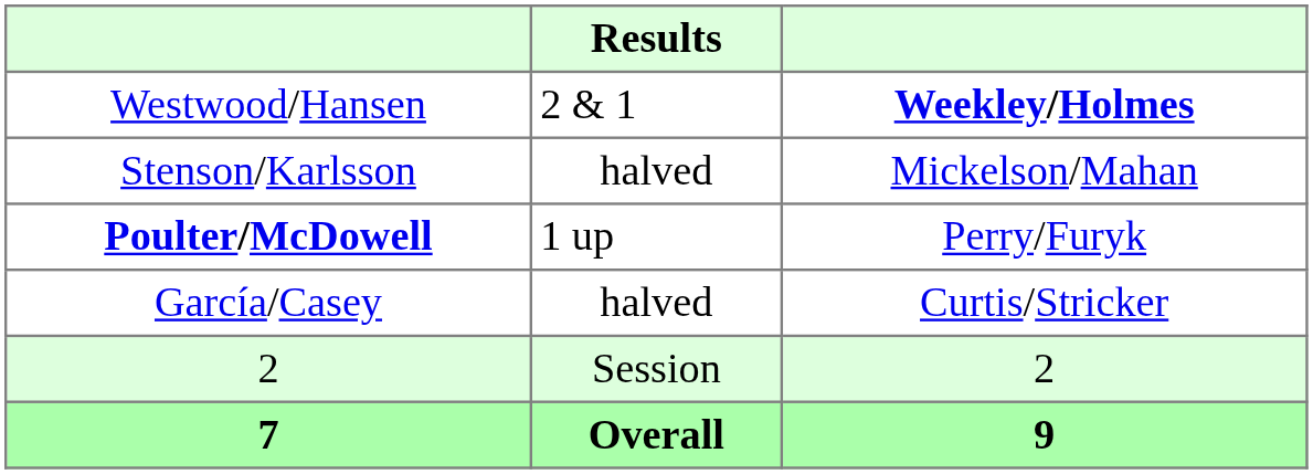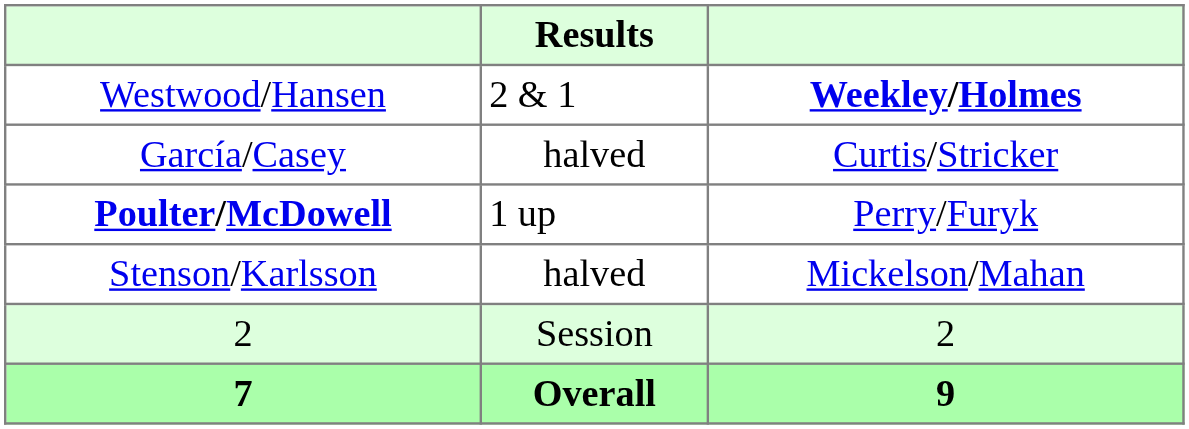rows swapped: García/Casey <-> Stenson/Karlsson
